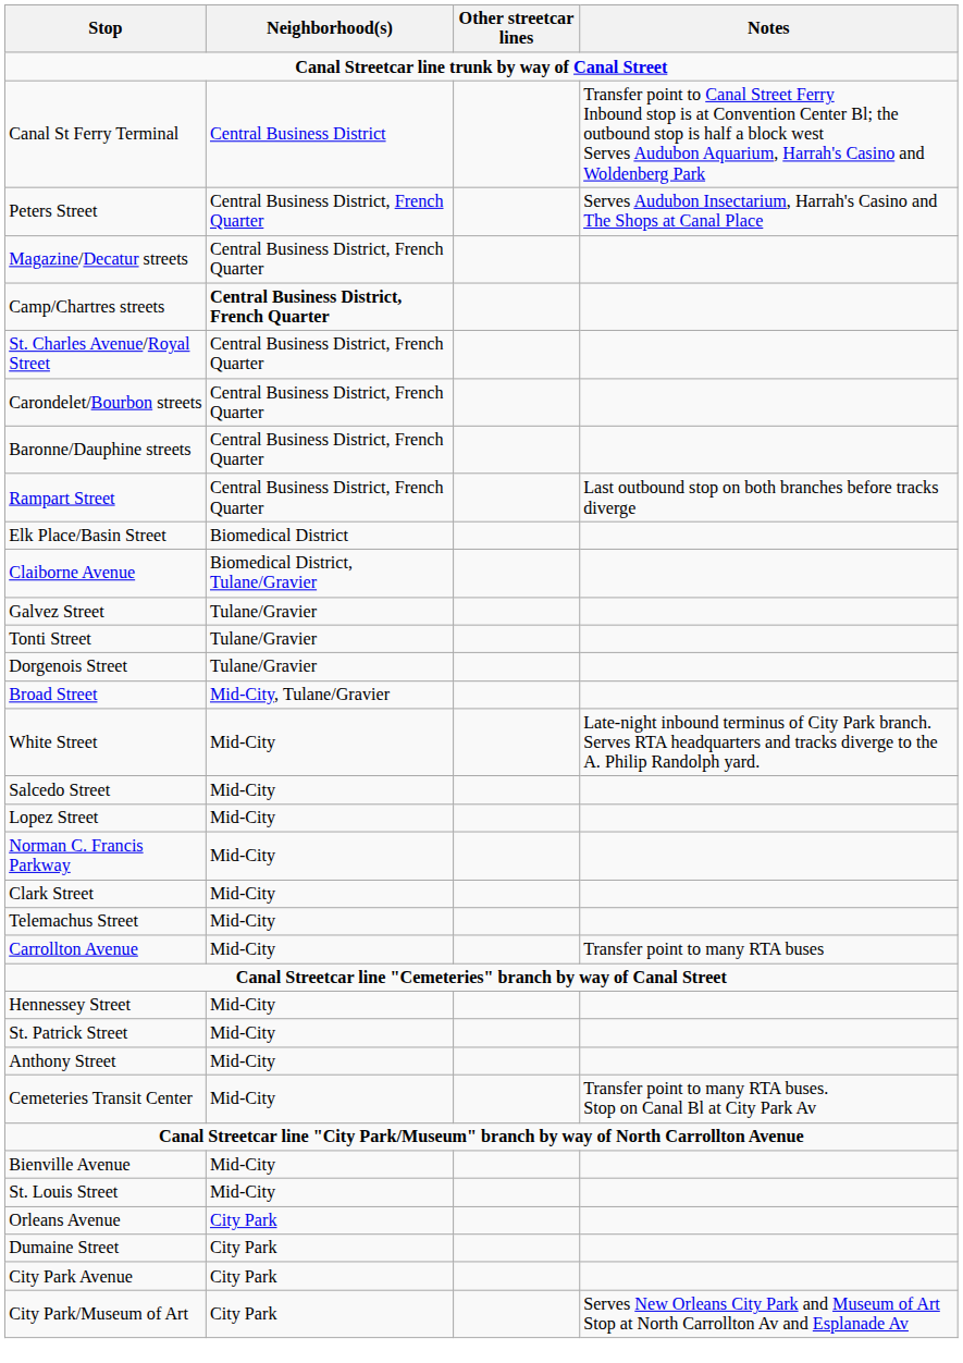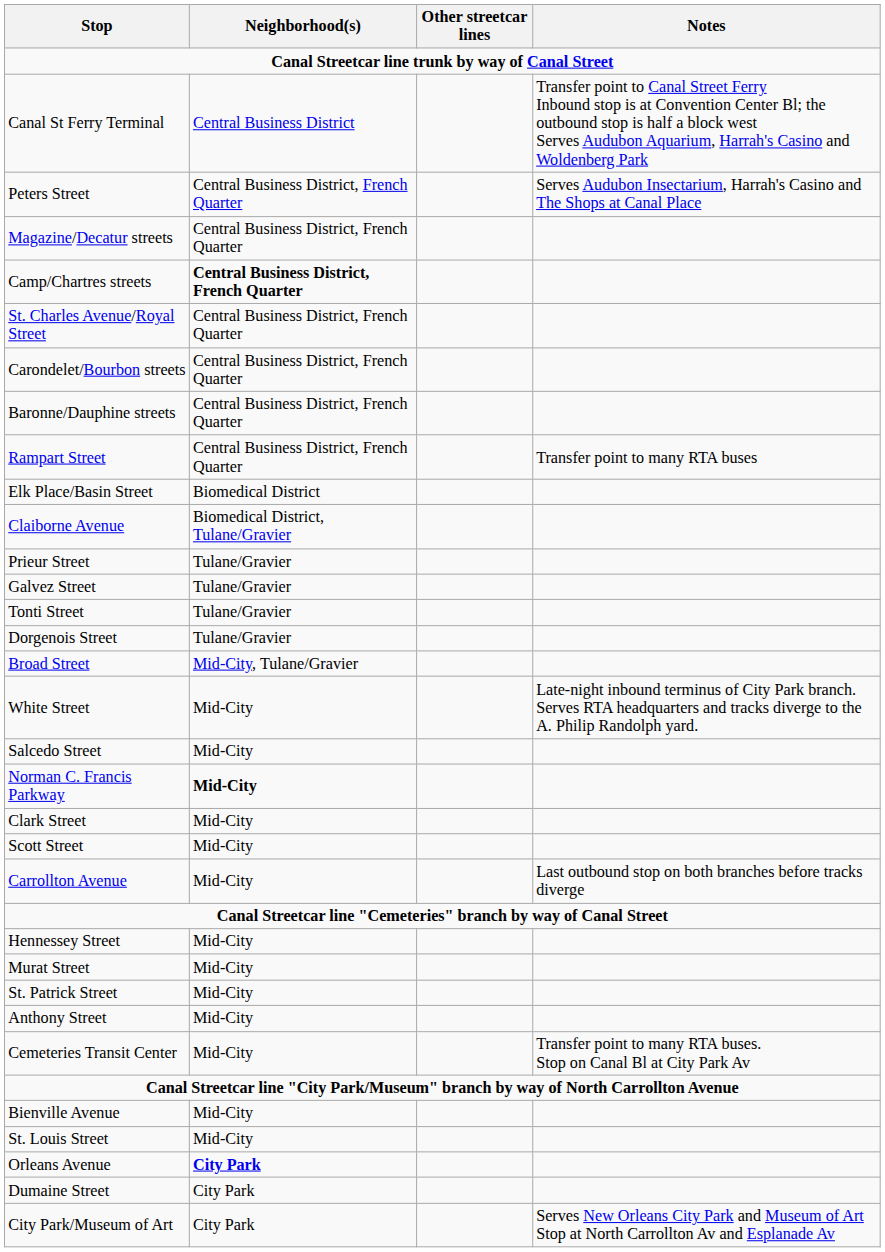Rampart Street | Notes: Last outbound stop on both branches before tracks diverge -> Transfer point to many RTA buses
+ row: Prieur Street | Tulane/Gravier
- row: Lopez Street | Mid-City
Norman C. Francis Parkway | Neighborhood(s): normal -> bold
- row: Telemachus Street | Mid-City
+ row: Scott Street | Mid-City
Carrollton Avenue | Notes: Transfer point to many RTA buses -> Last outbound stop on both branches before tracks diverge
+ row: Murat Street | Mid-City
Orleans Avenue | Neighborhood(s): normal -> bold
- row: City Park Avenue | City Park
